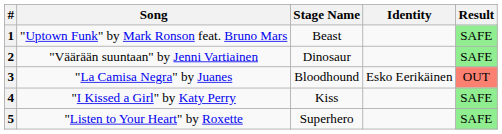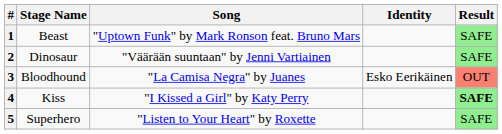columns swapped: Stage Name <-> Song
4 | Result: normal -> bold
